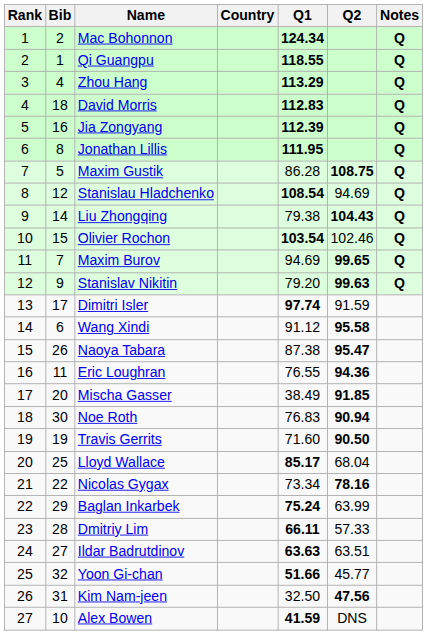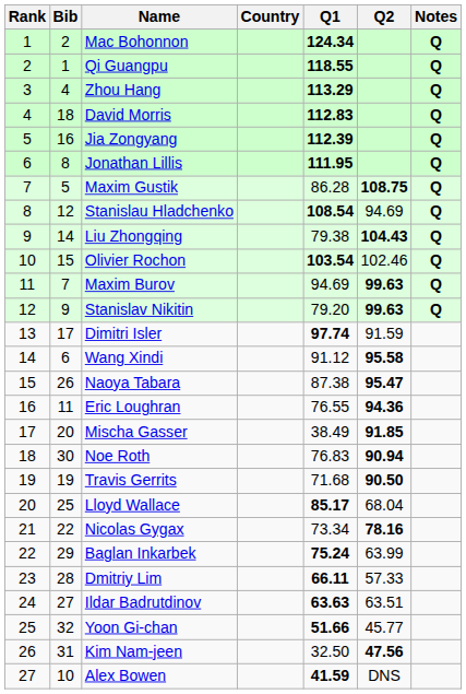Maxim Burov | Q2: 99.65 -> 99.63
Travis Gerrits | Q1: 71.60 -> 71.68
